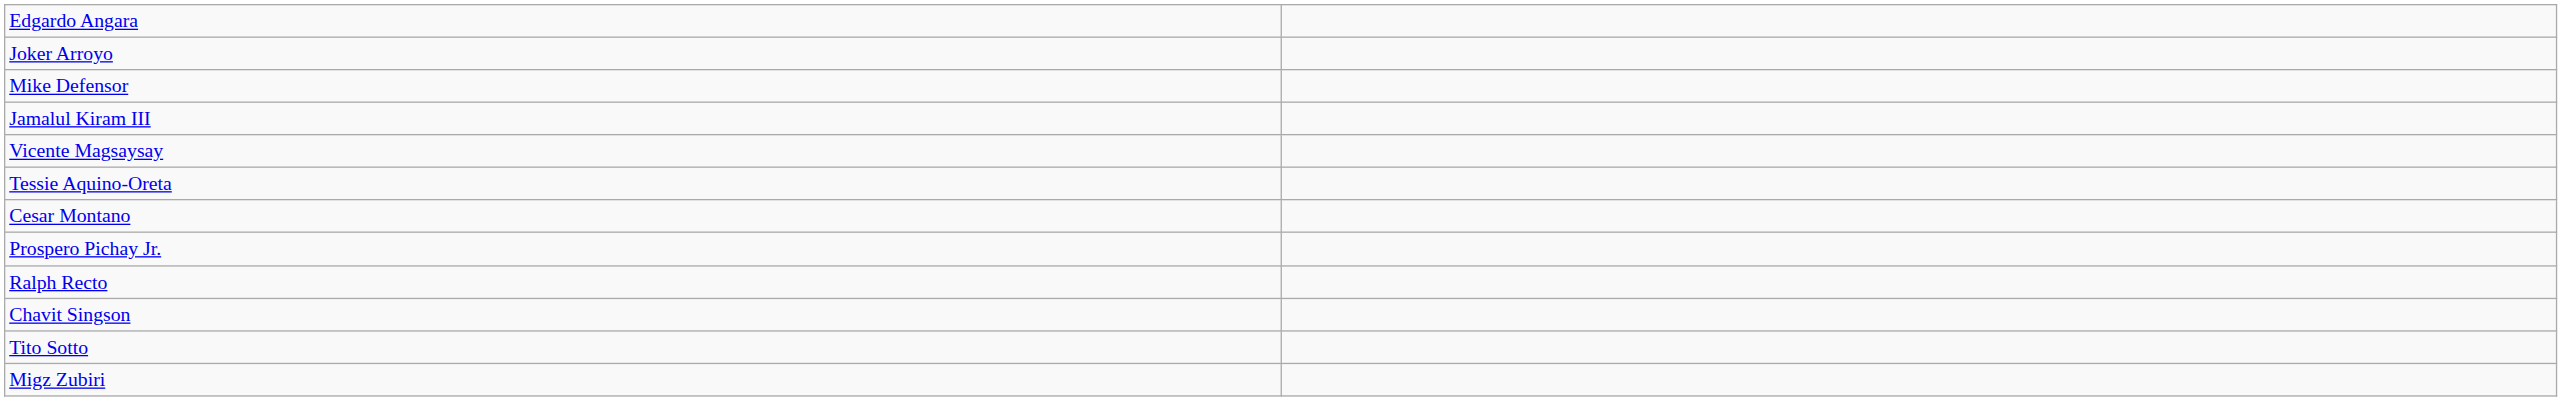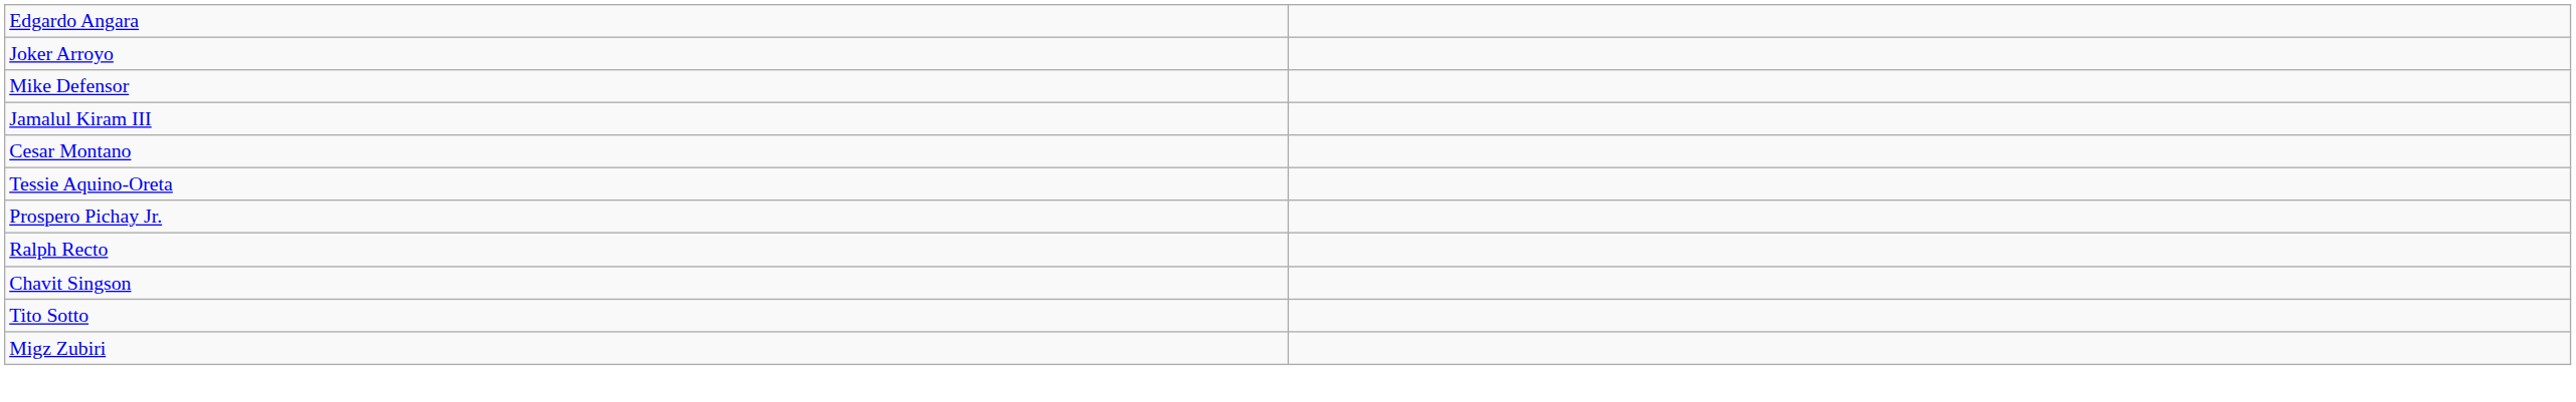- row: Vicente Magsaysay
rows swapped: Cesar Montano <-> Tessie Aquino-Oreta
